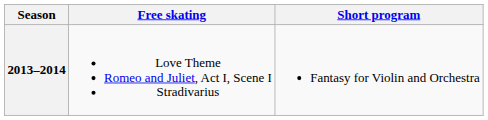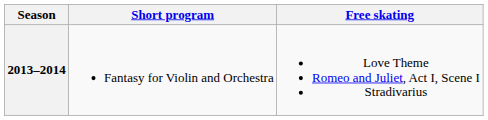columns swapped: Short program <-> Free skating
